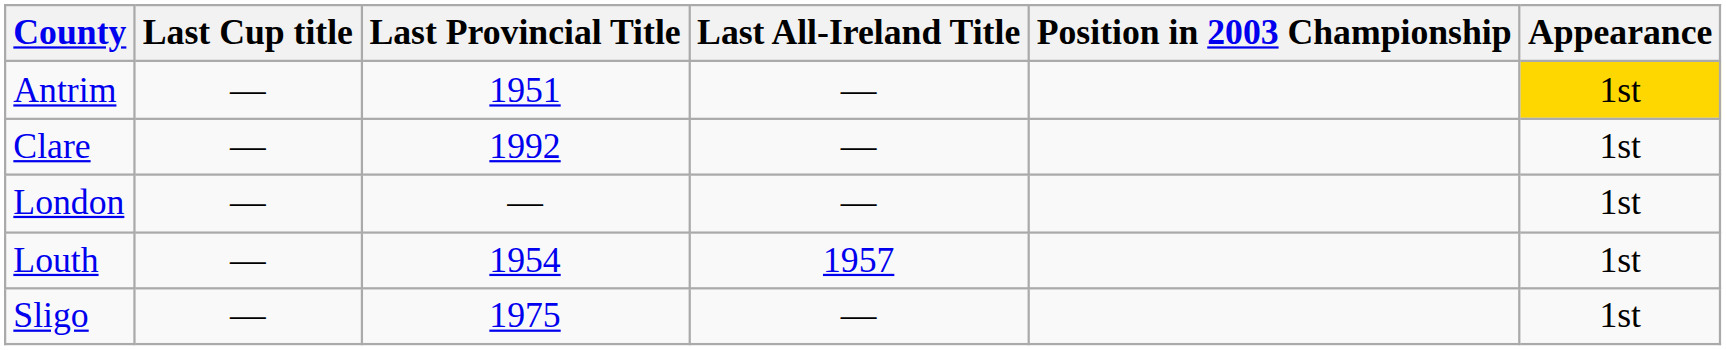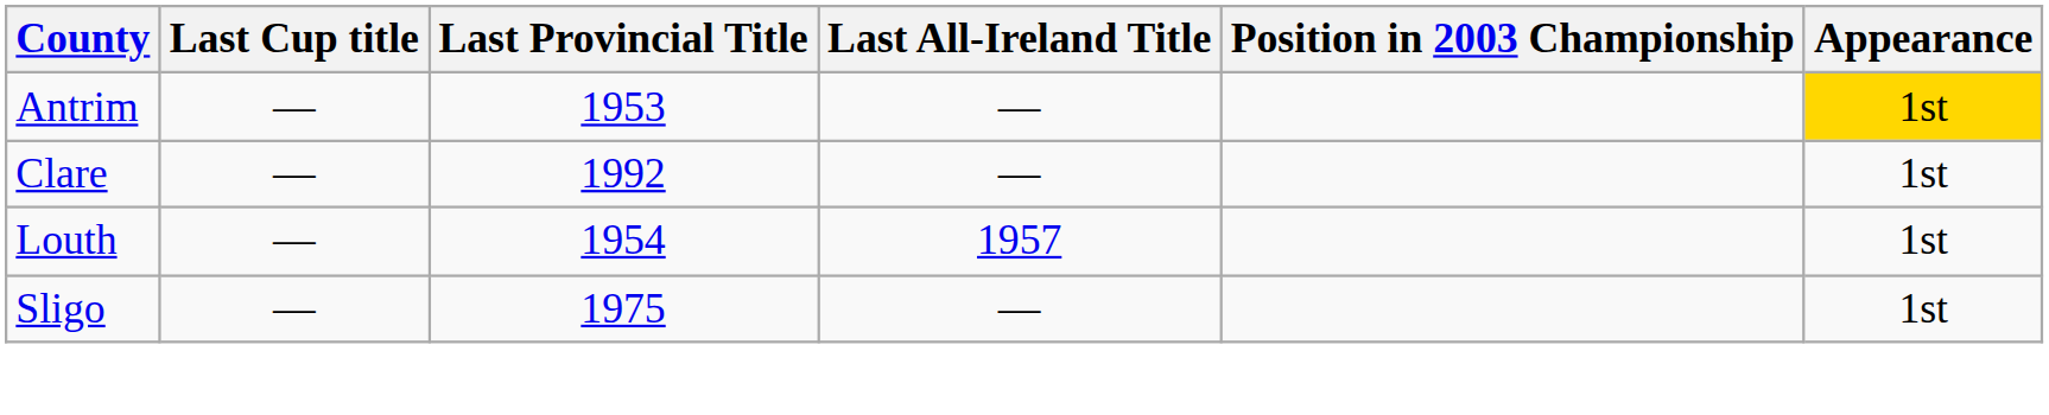Antrim | Last Provincial Title: 1951 -> 1953
- row: London | — | — | — | 1st
